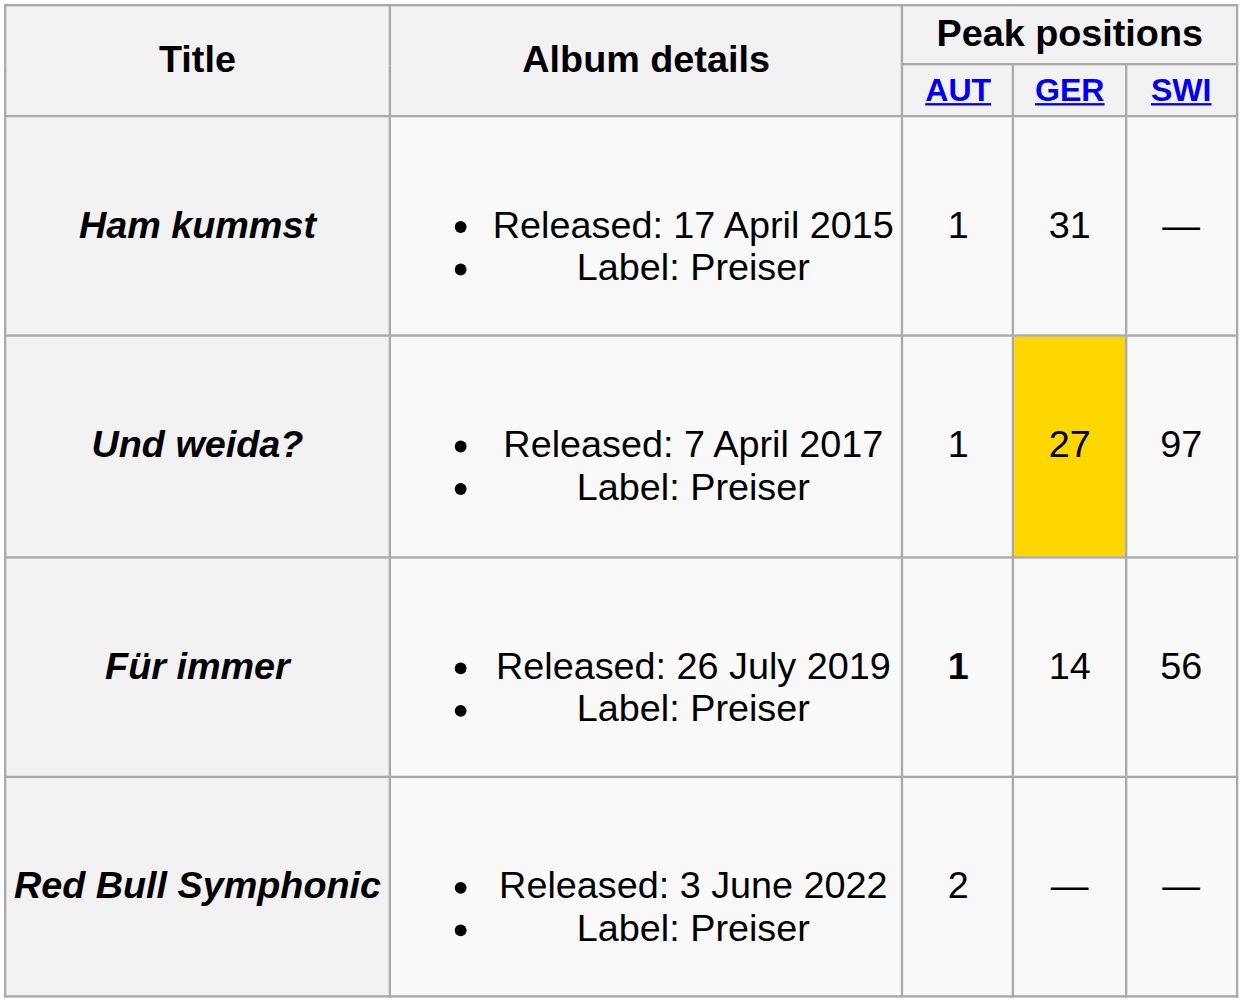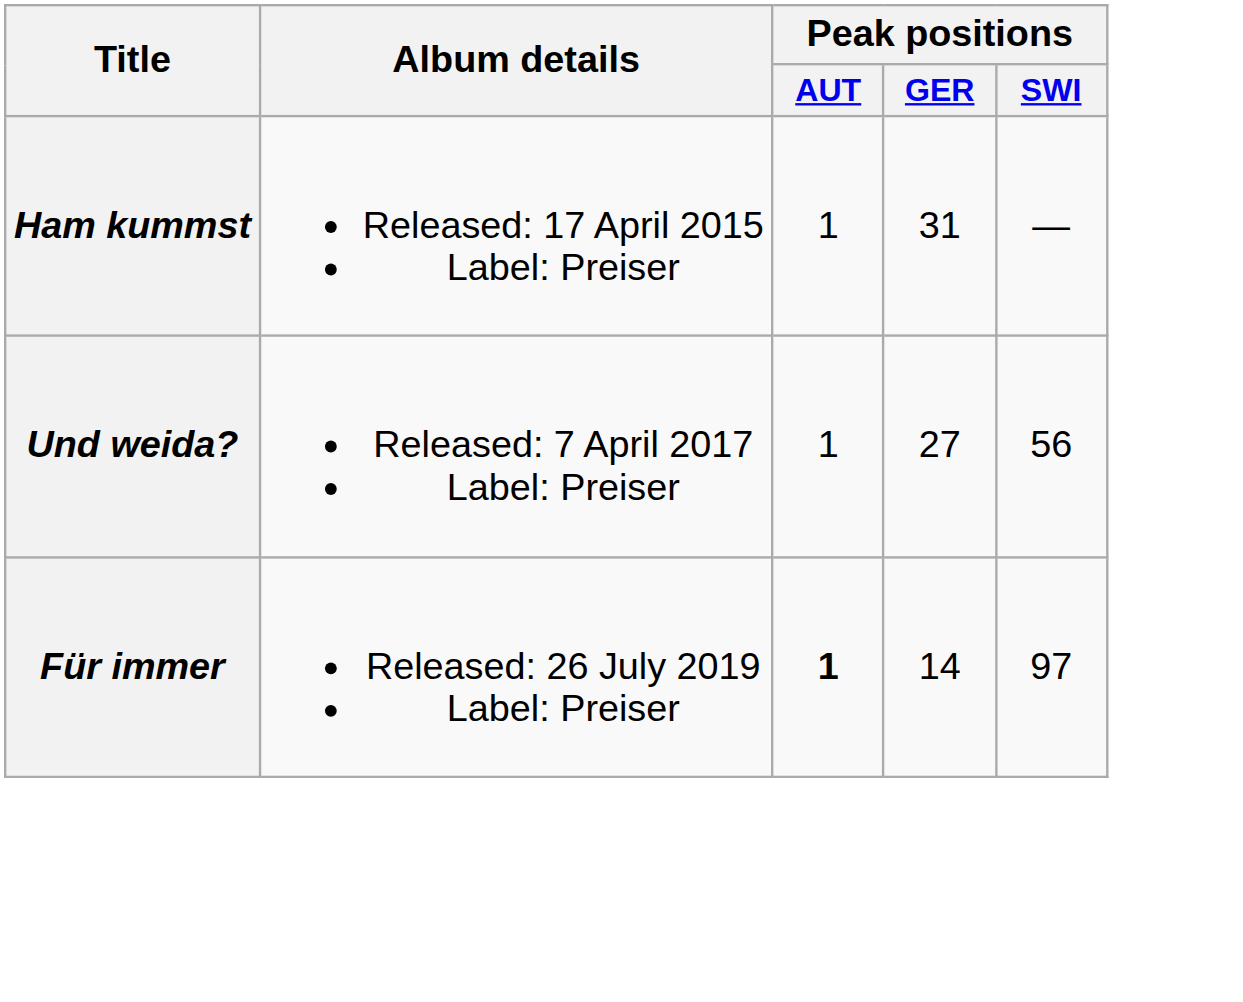Und weida? | Peak positions / GER: gold background -> no background
Und weida? | Peak positions / SWI: 97 -> 56
Für immer | Peak positions / SWI: 56 -> 97
- row: Red Bull Symphonic | Released: 3 June 2022 Label: Preiser | 2 | — | —
